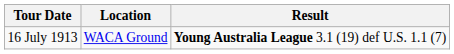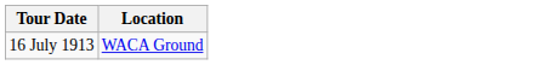- column: Result | Young Australia League 3.1 (19) def U.S. 1.1 (7)
